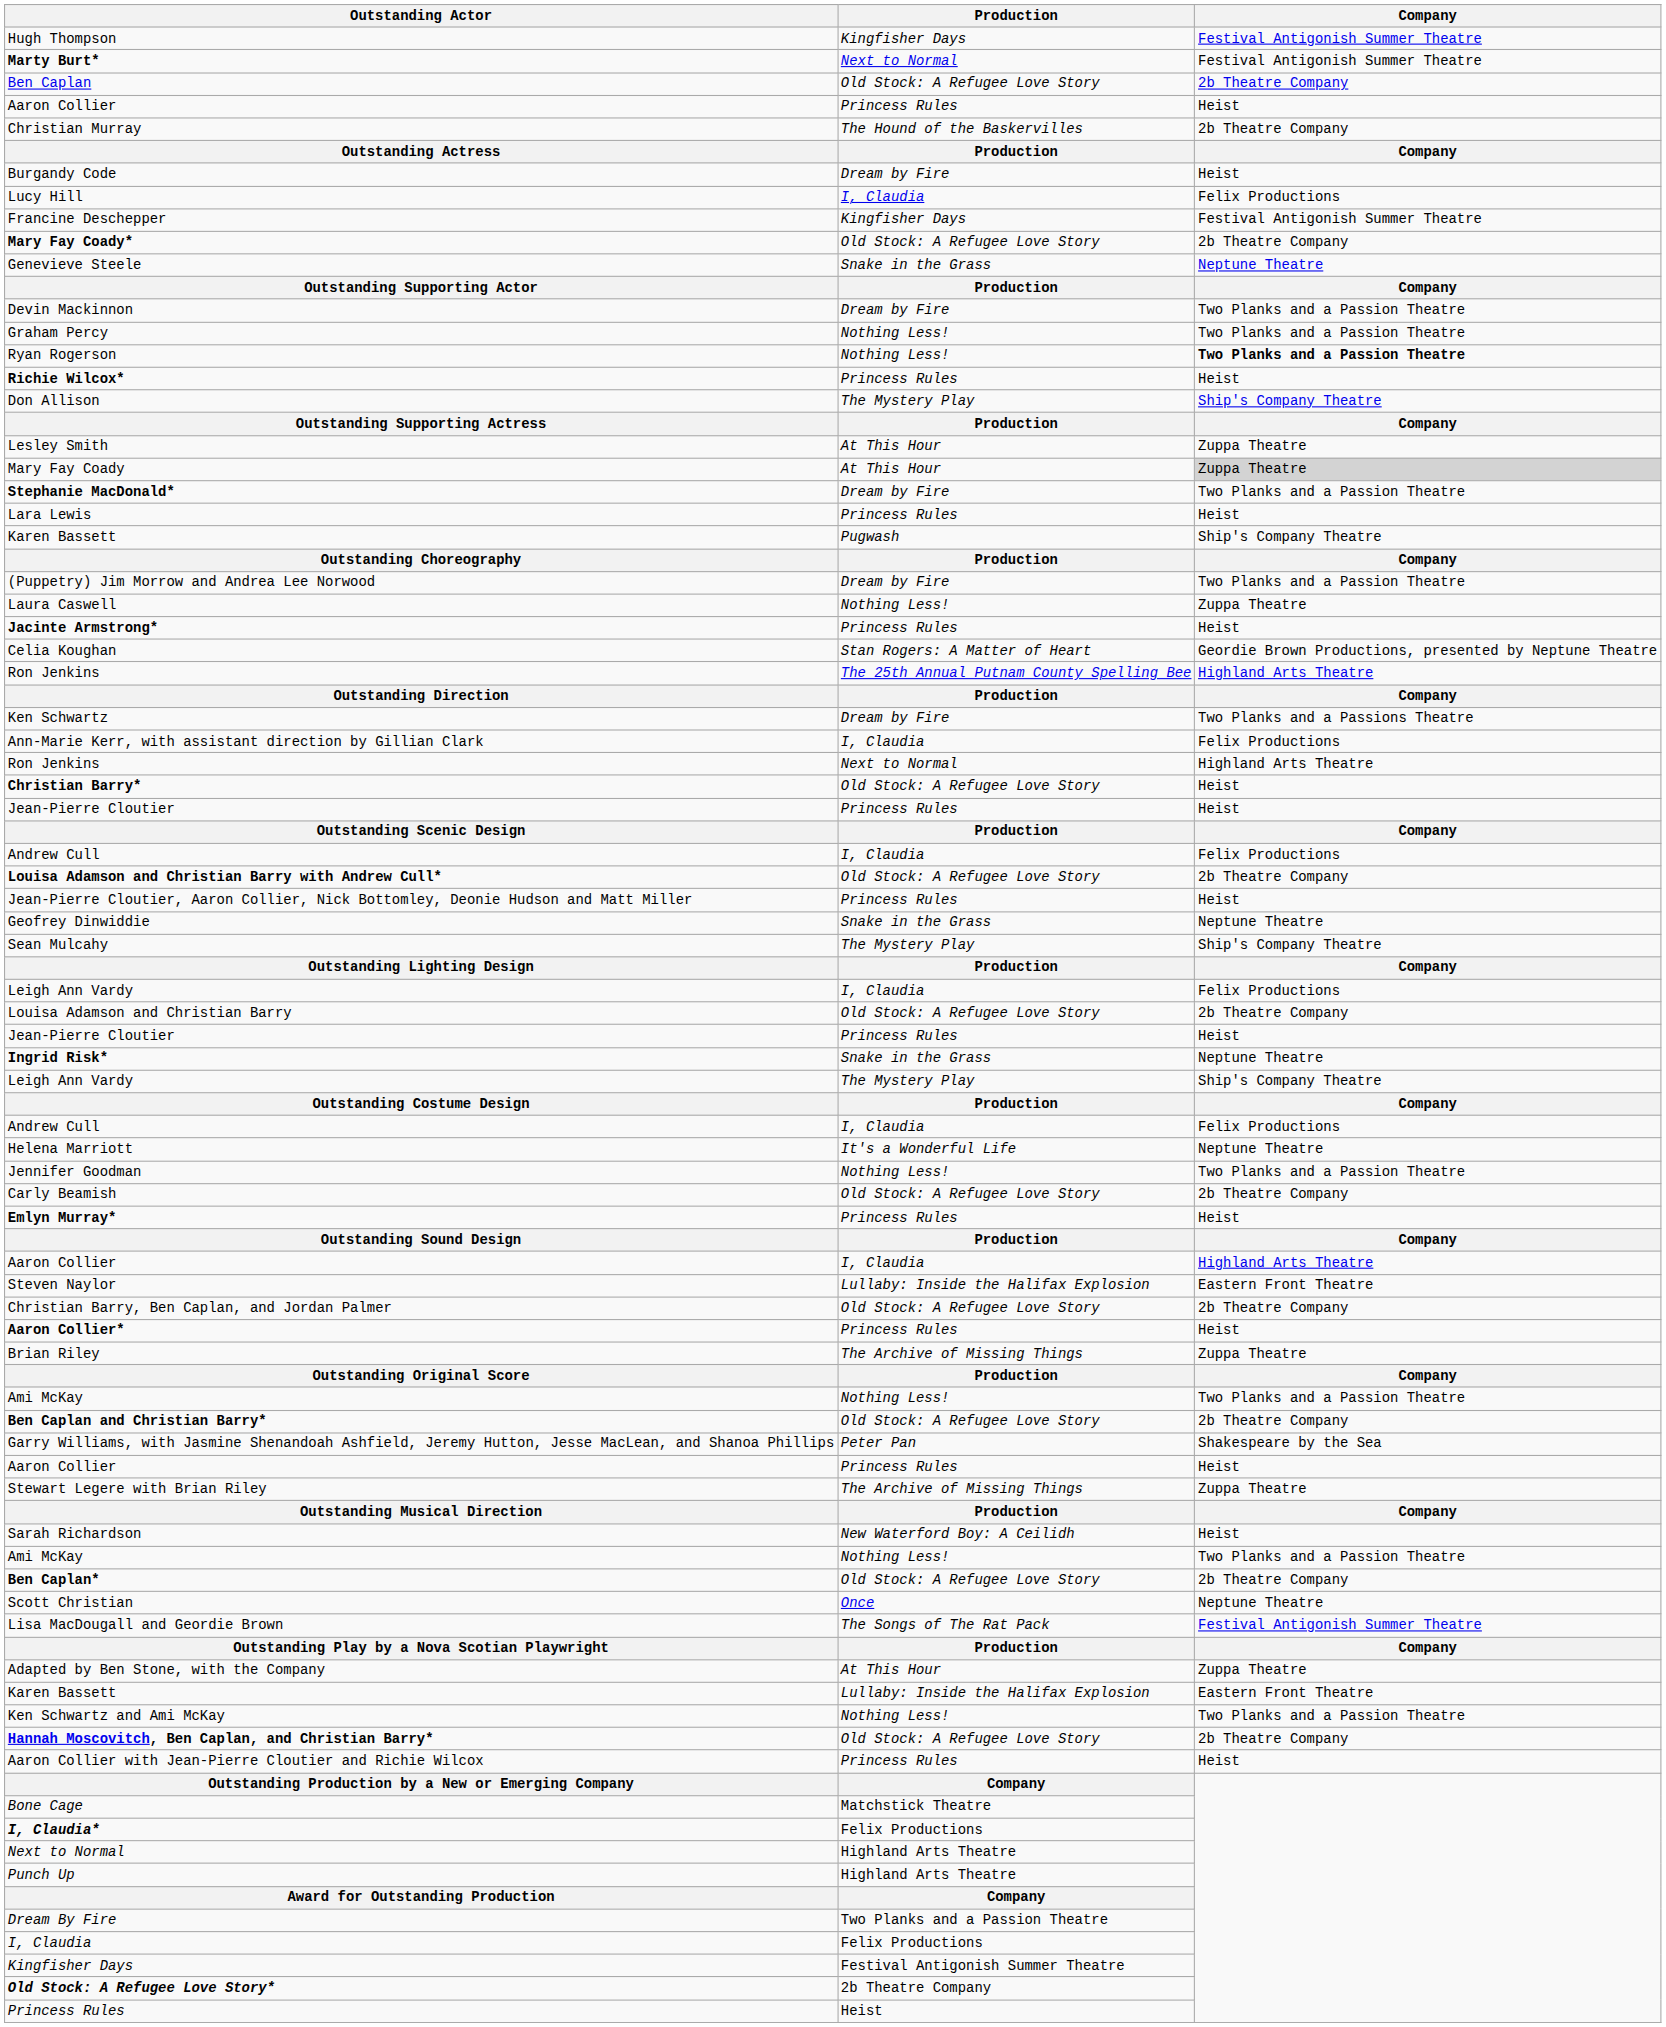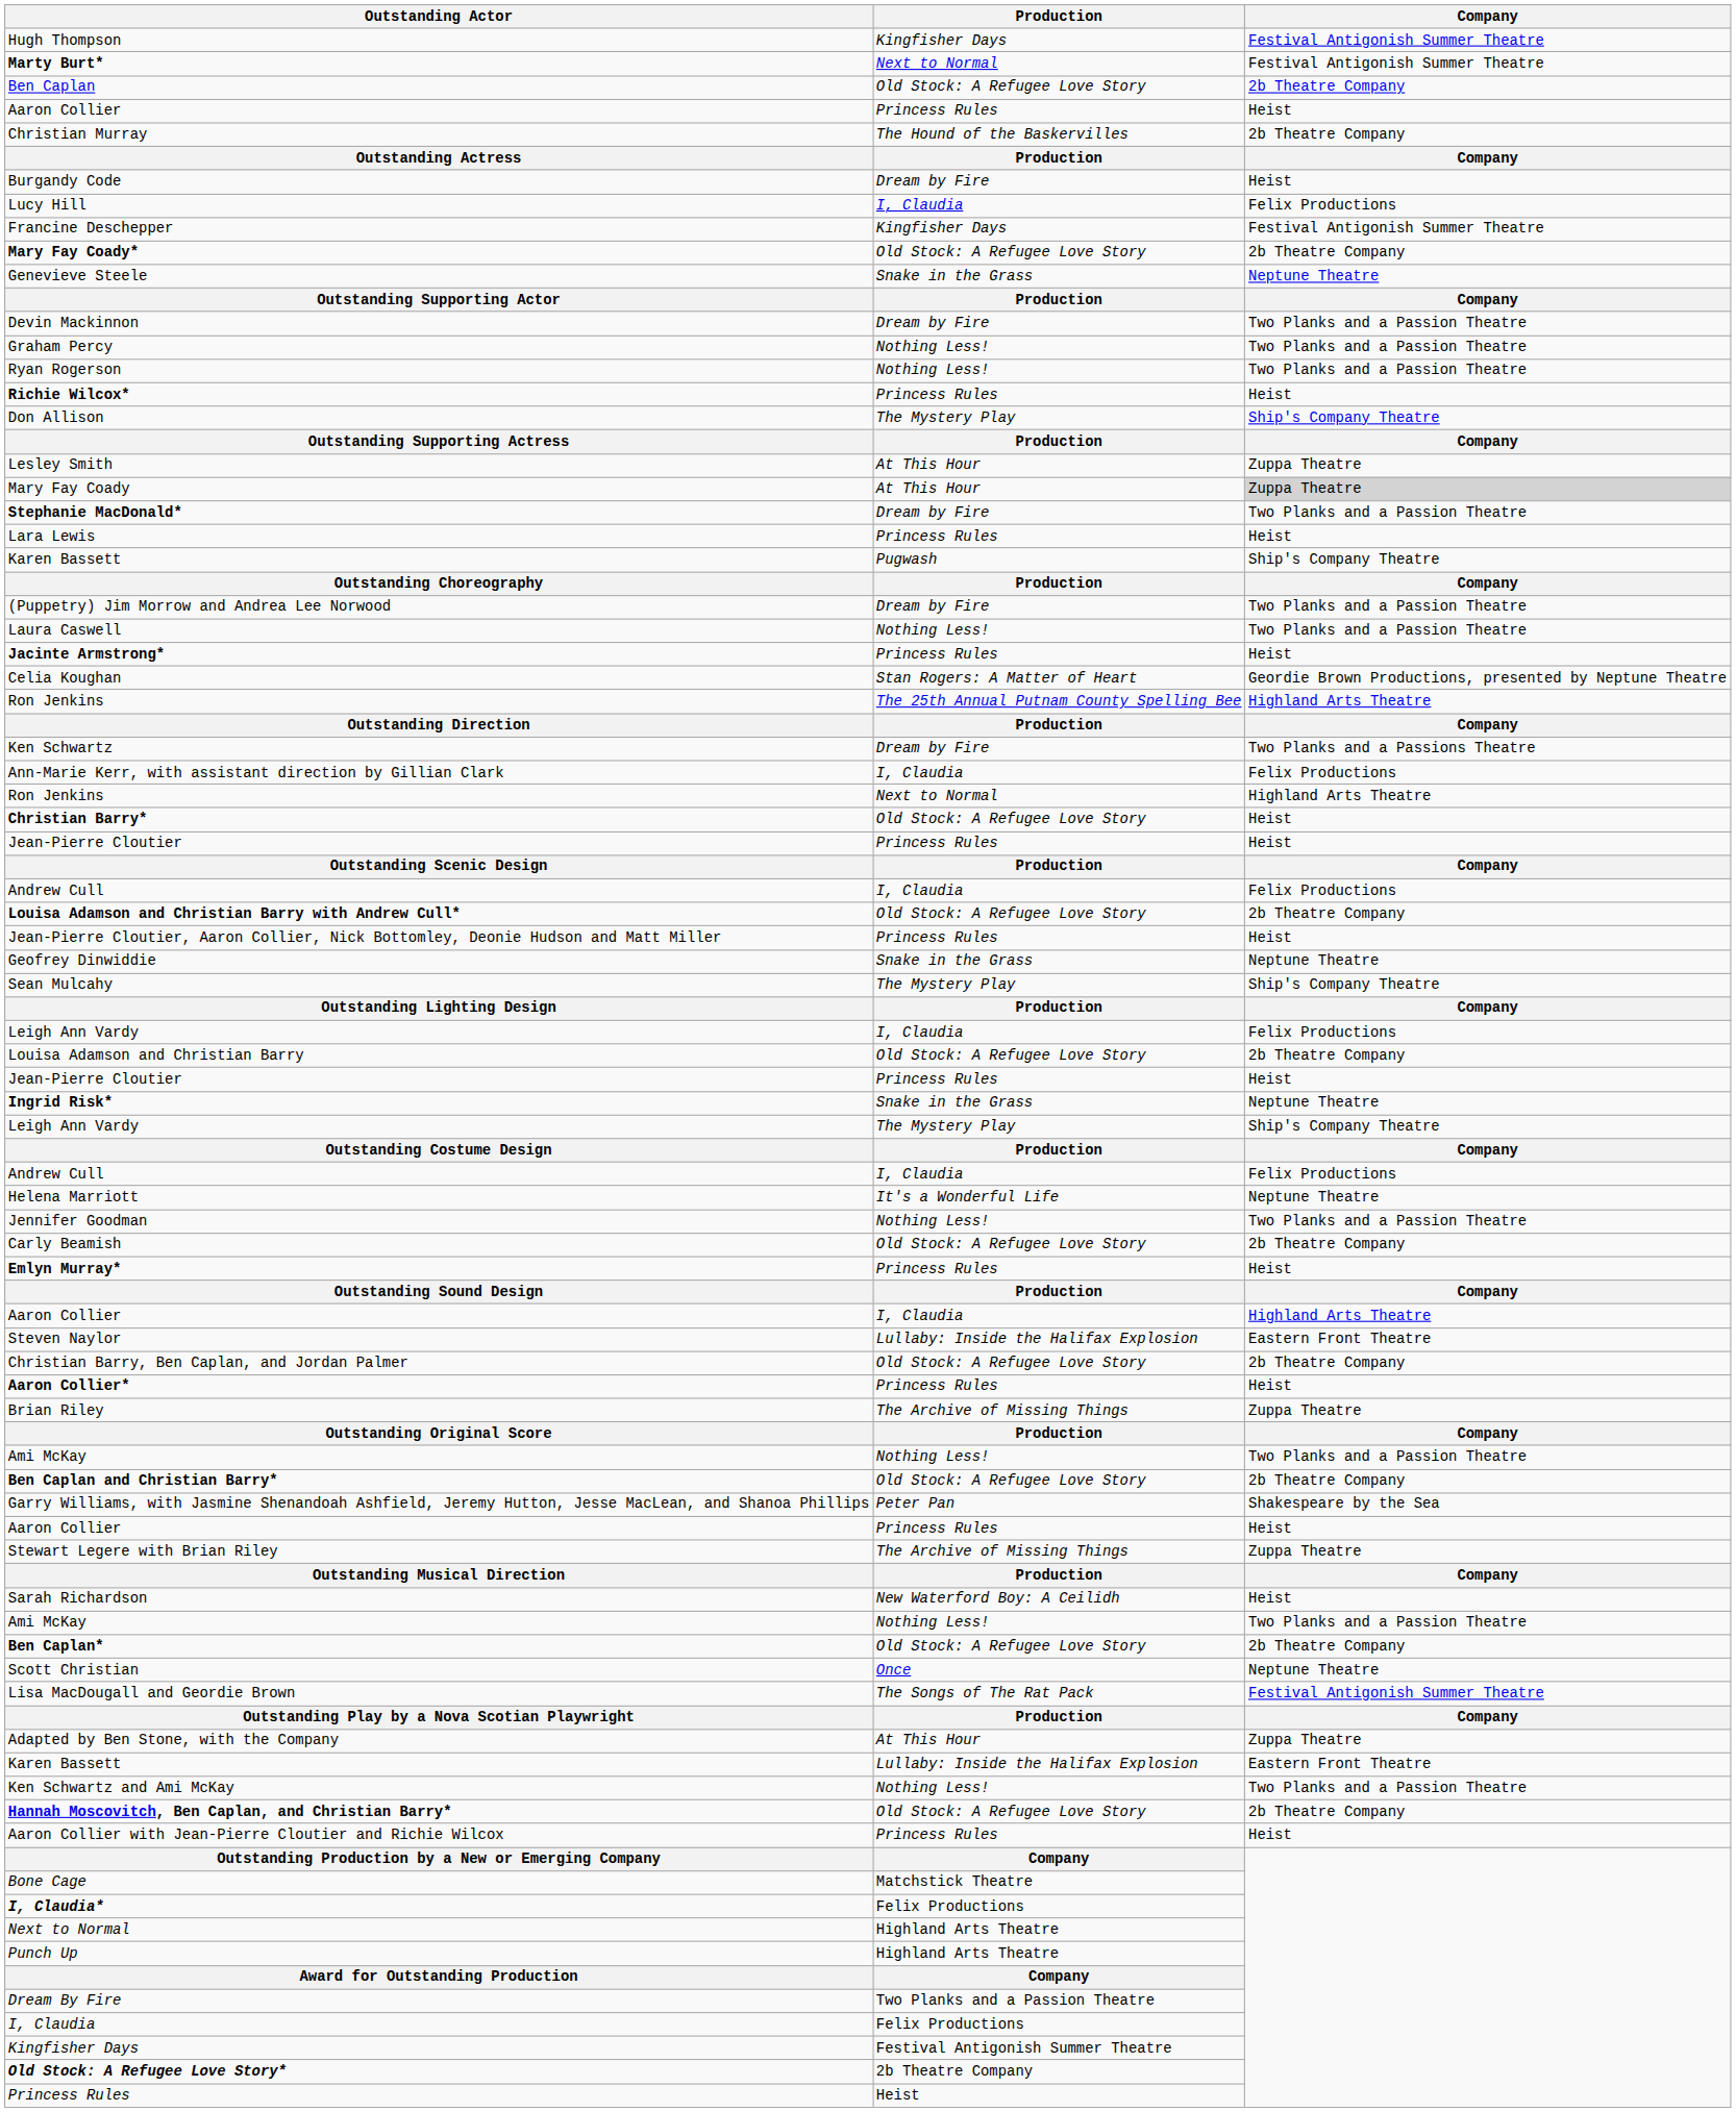Ryan Rogerson | Company: bold -> normal
Laura Caswell | Company: Zuppa Theatre -> Two Planks and a Passion Theatre
